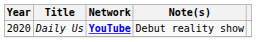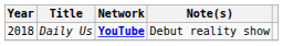Daily Us | Year: 2020 -> 2018
